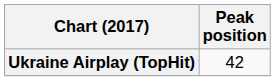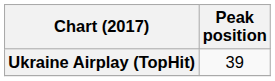Ukraine Airplay (TopHit) | Peak position: 42 -> 39
